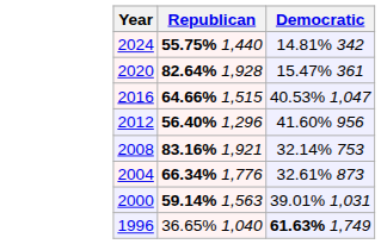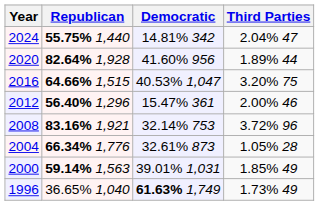+ column: Third Parties | 2.04% 47 | 1.89% 44 | 3.20% 75 | 2.00% 46 | 3.72% 96 | 1.05% 28 | 1.85% 49 | 1.73% 49
2020 | Democratic: 15.47% 361 -> 41.60% 956
2012 | Democratic: 41.60% 956 -> 15.47% 361
